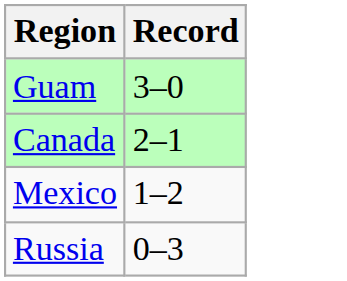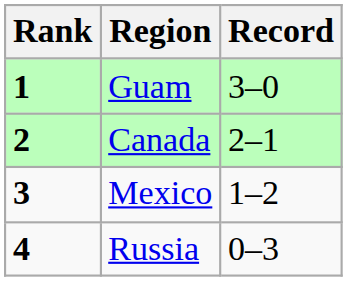+ column: Rank | 1 | 2 | 3 | 4
